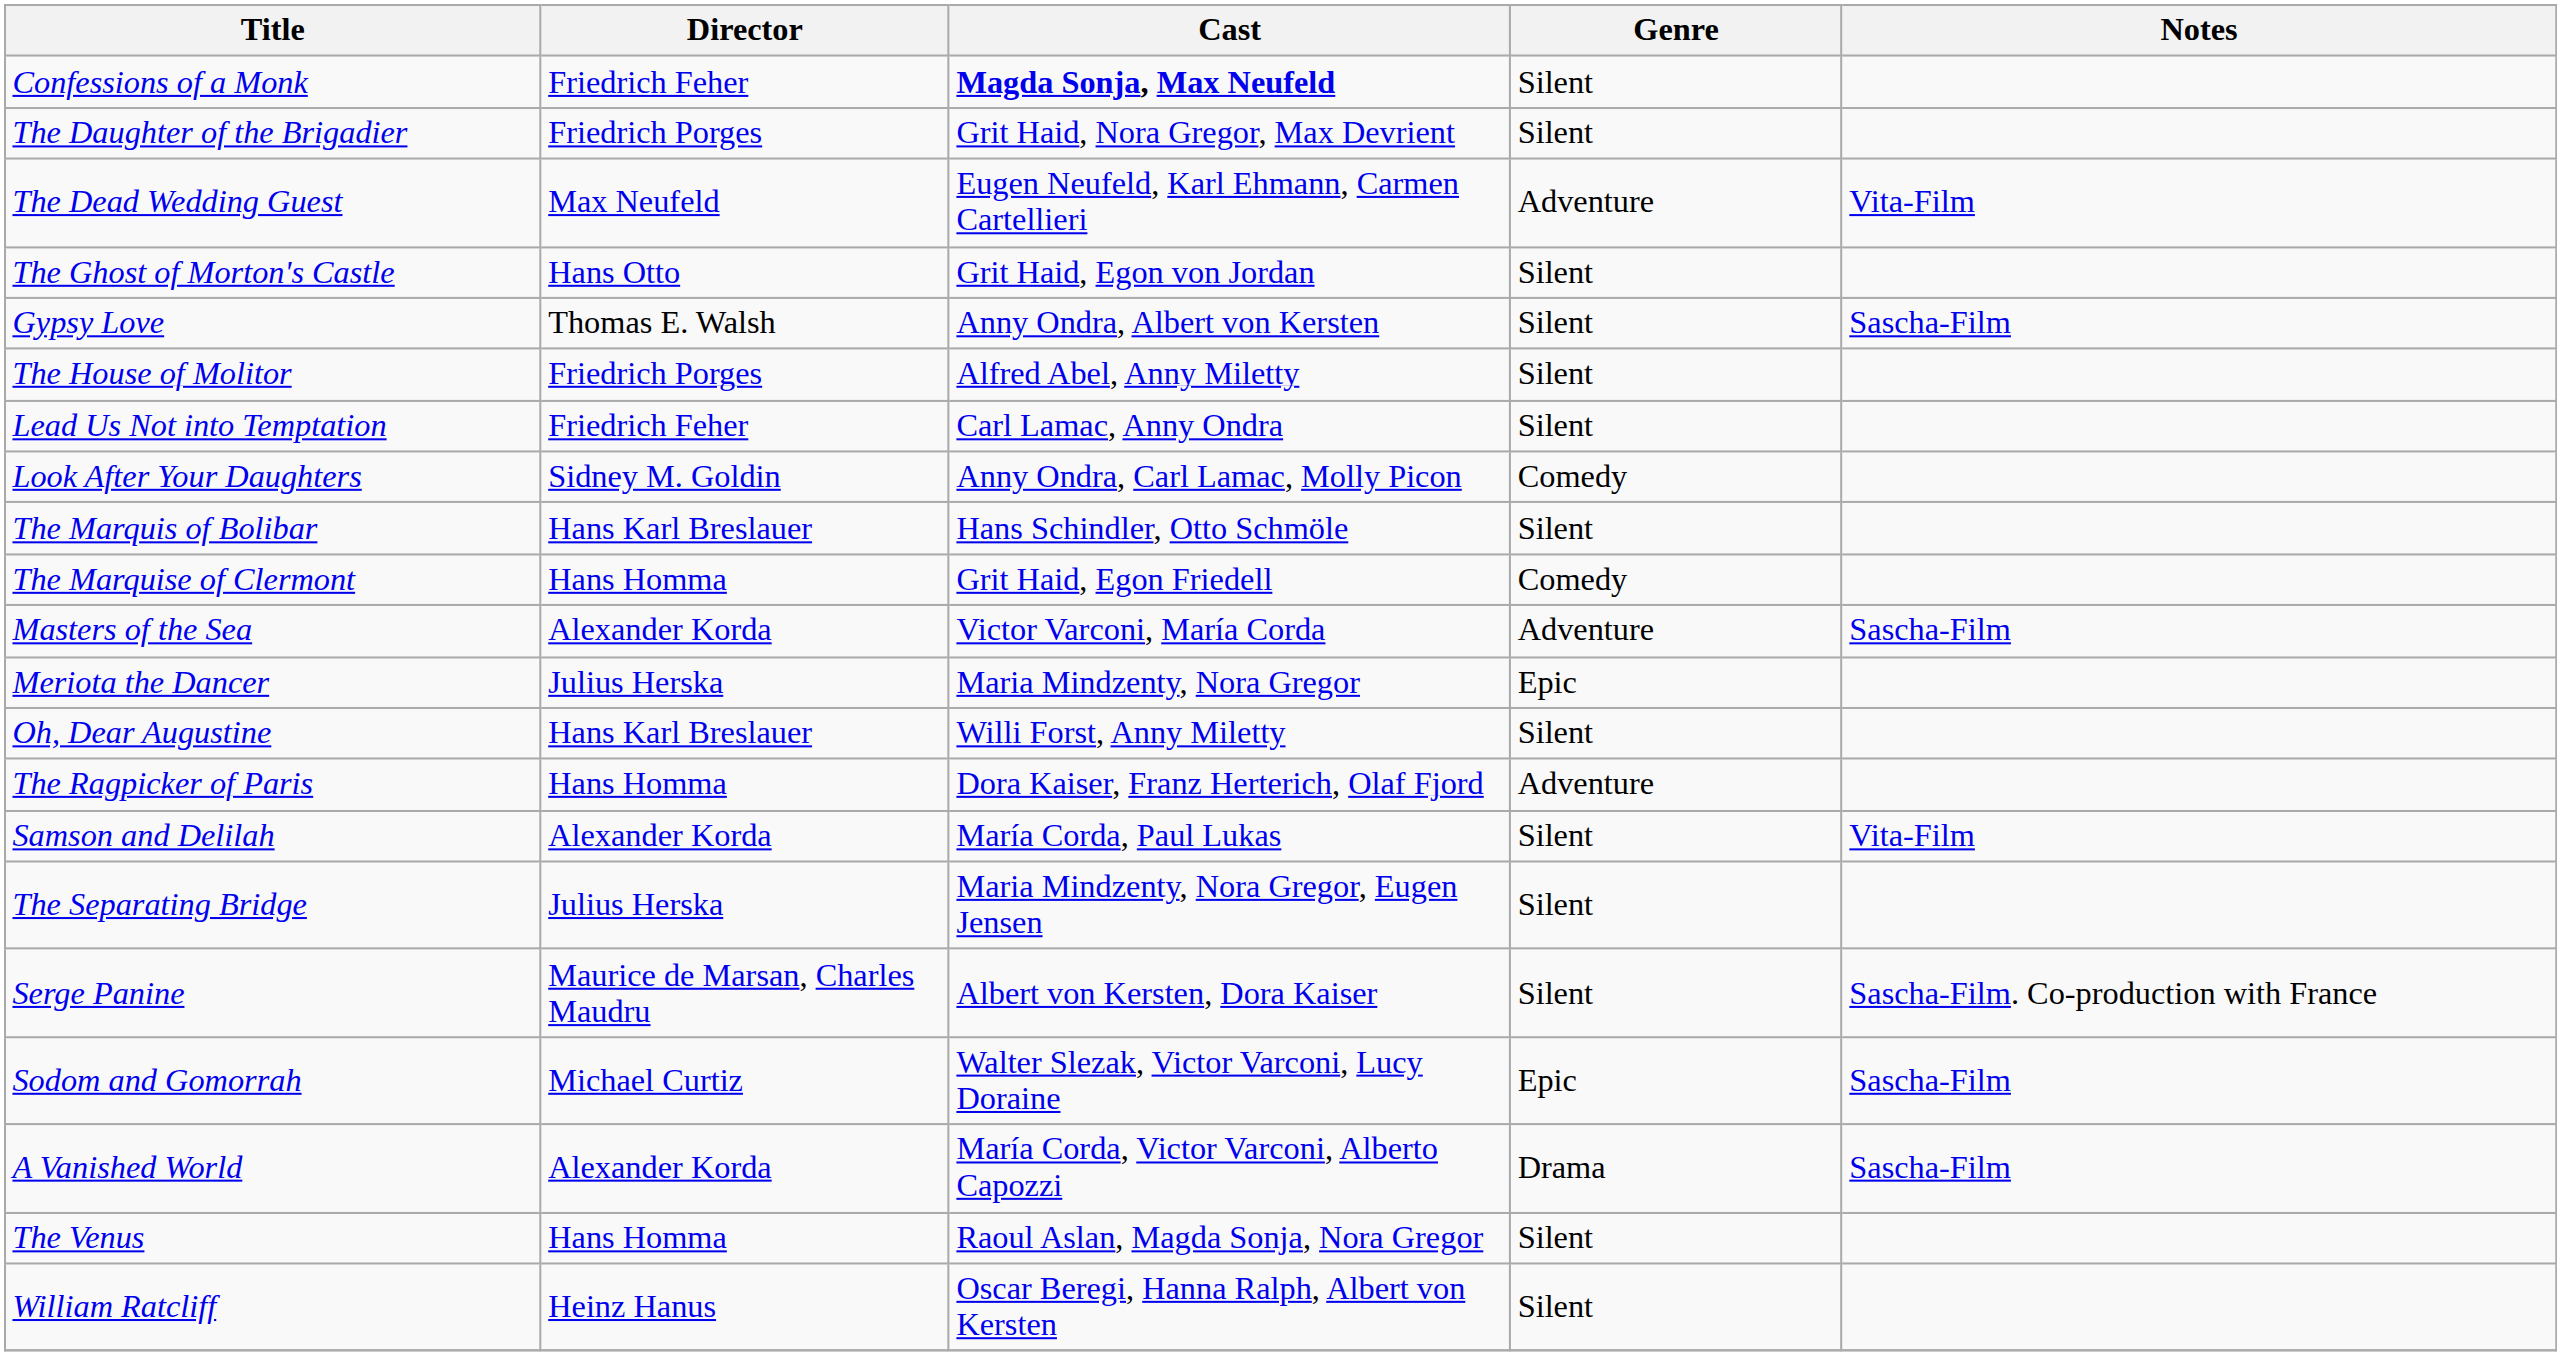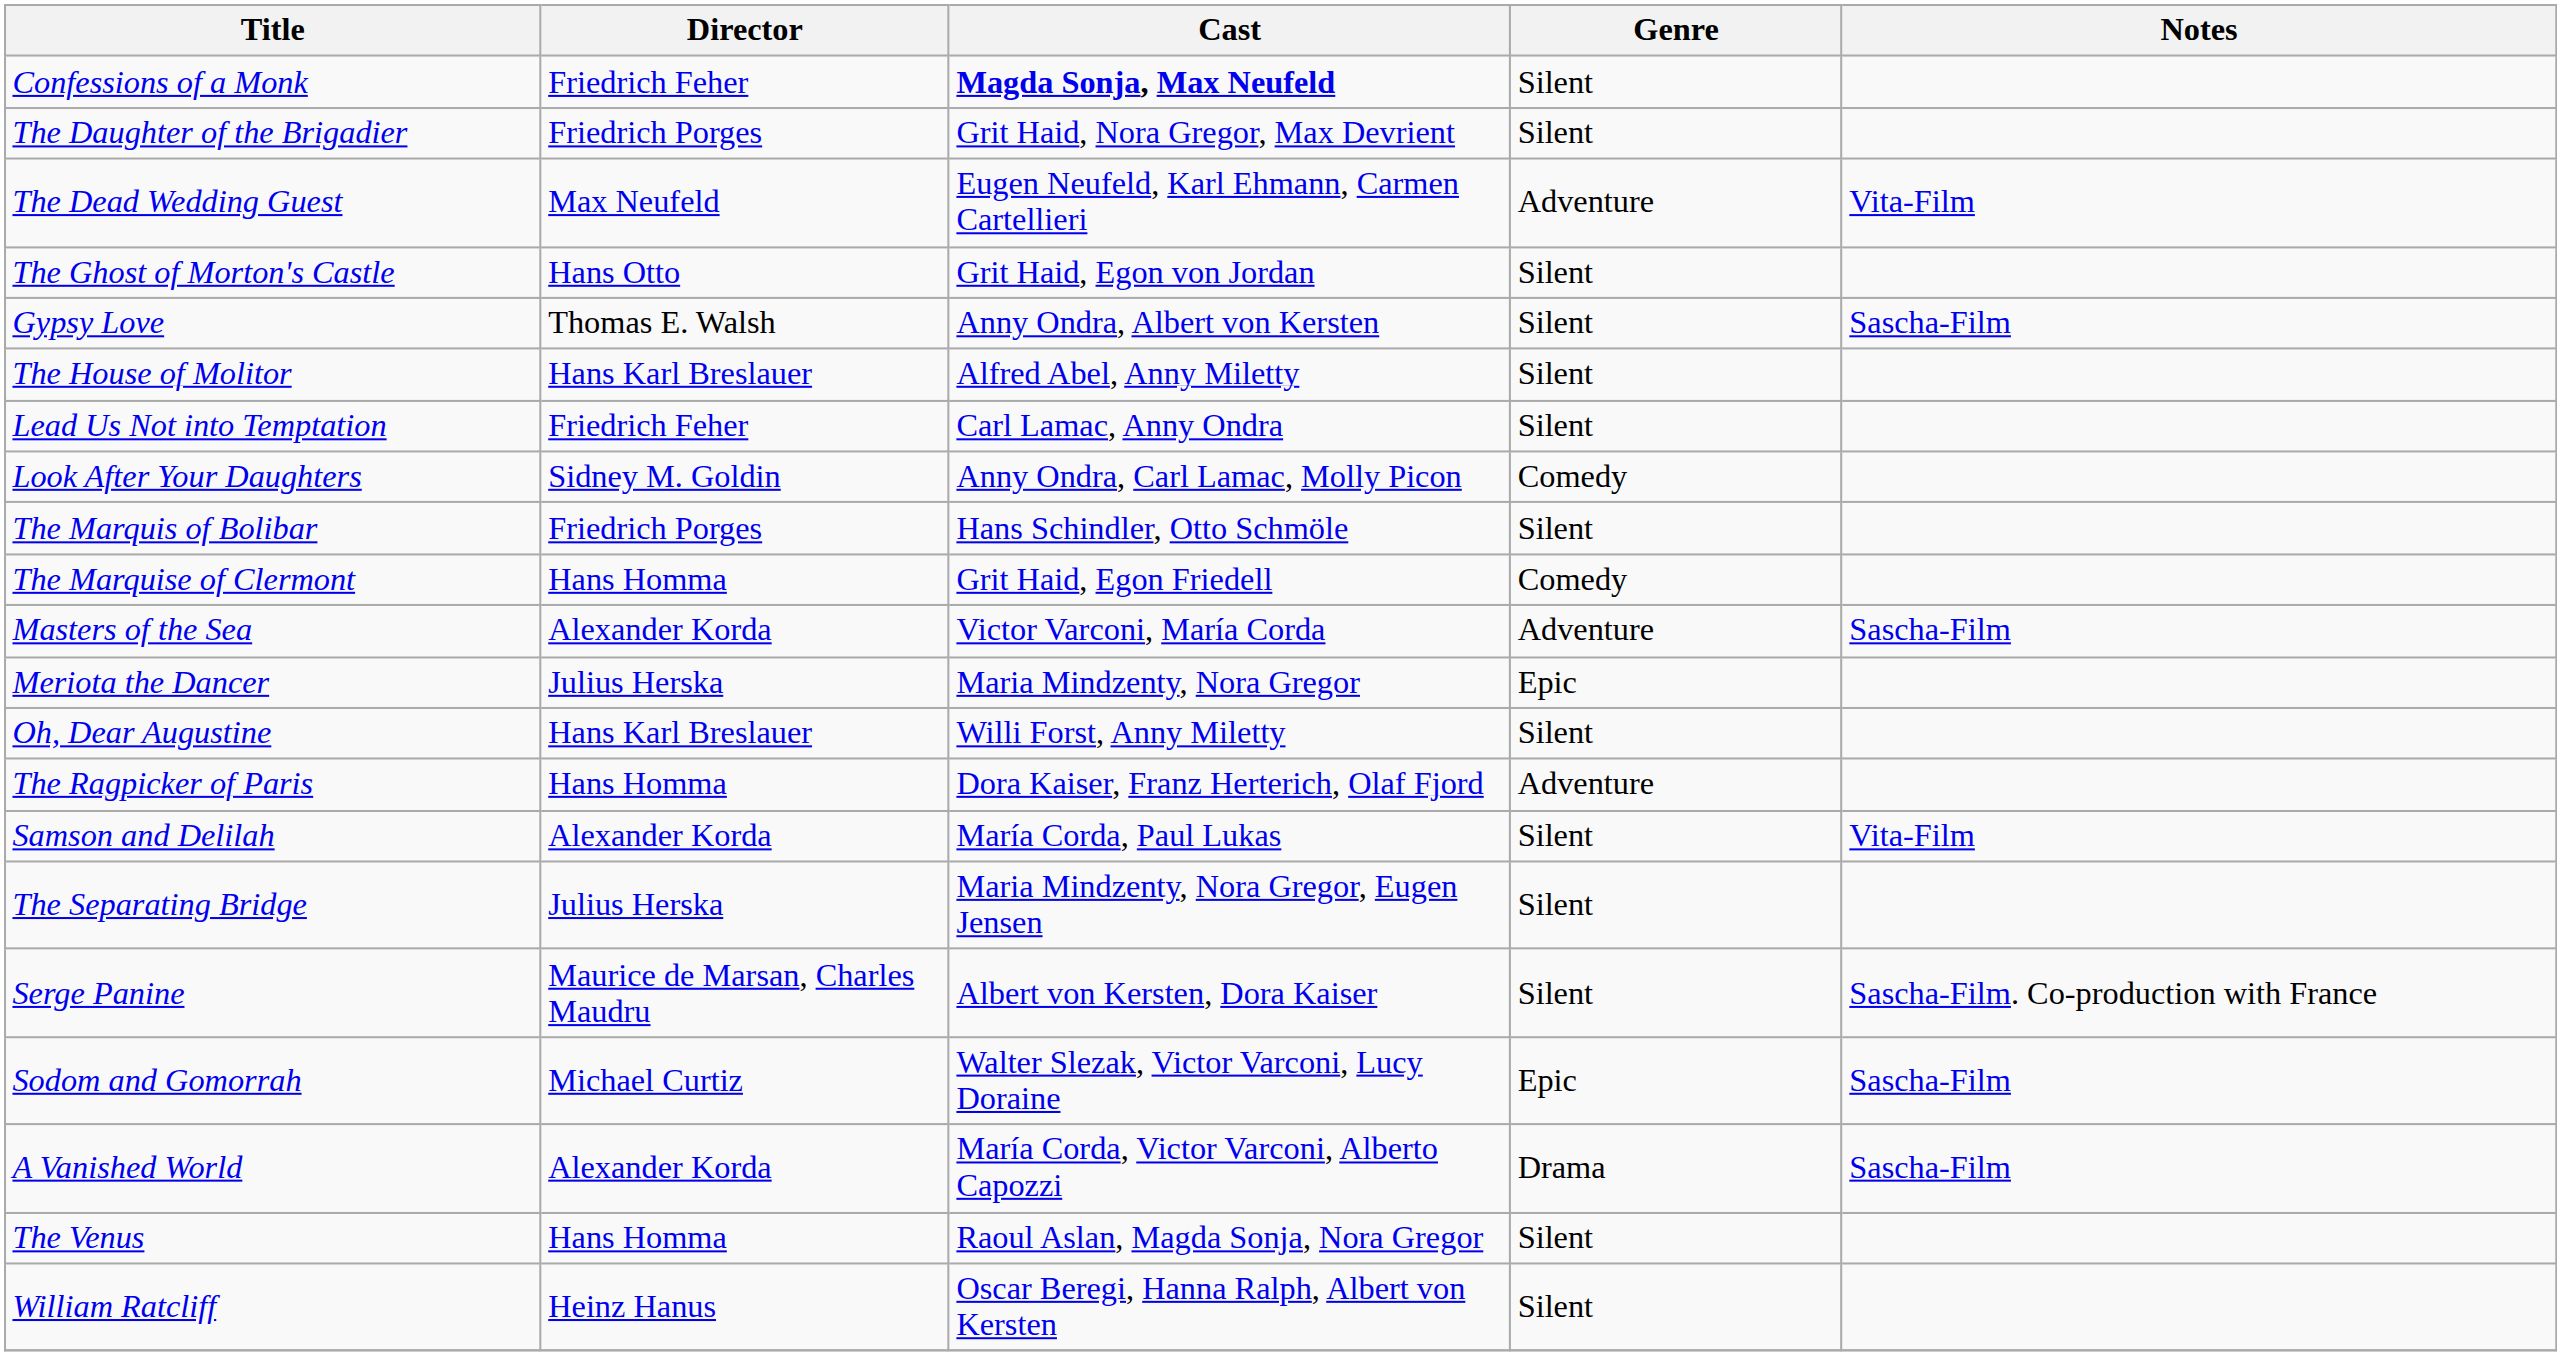The House of Molitor | Director: Friedrich Porges -> Hans Karl Breslauer
The Marquis of Bolibar | Director: Hans Karl Breslauer -> Friedrich Porges
